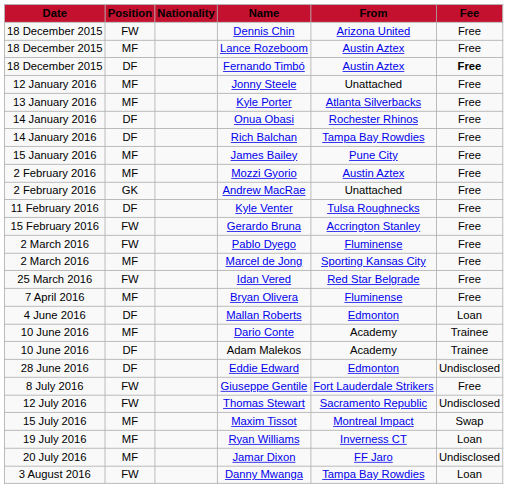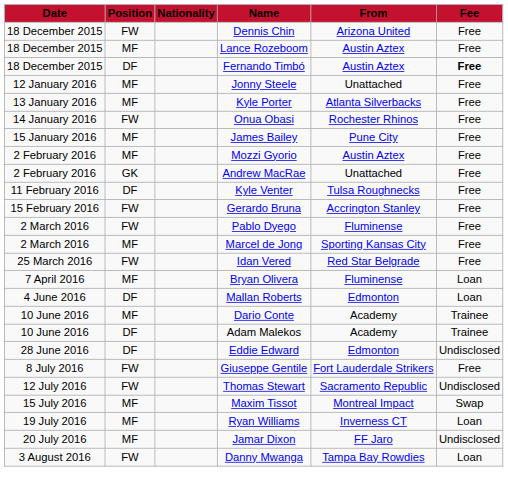Onua Obasi | Position: DF -> FW
- row: 14 January 2016 | DF | Rich Balchan | Tampa Bay Rowdies | Free
Bryan Olivera | Fee: Free -> Loan
